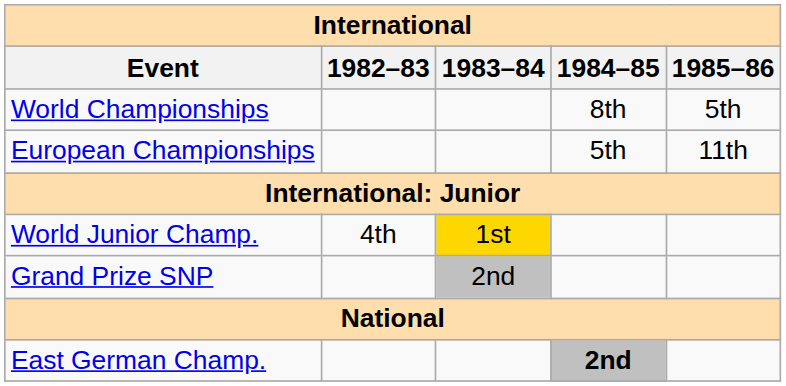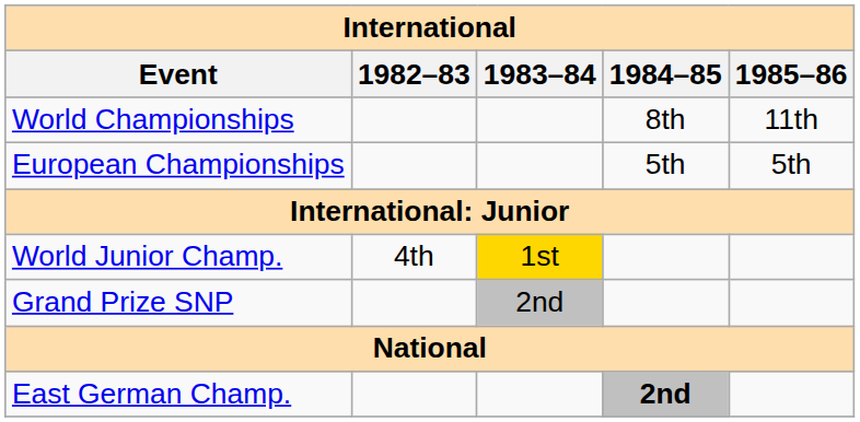World Championships | 1985–86: 5th -> 11th
European Championships | 1985–86: 11th -> 5th
